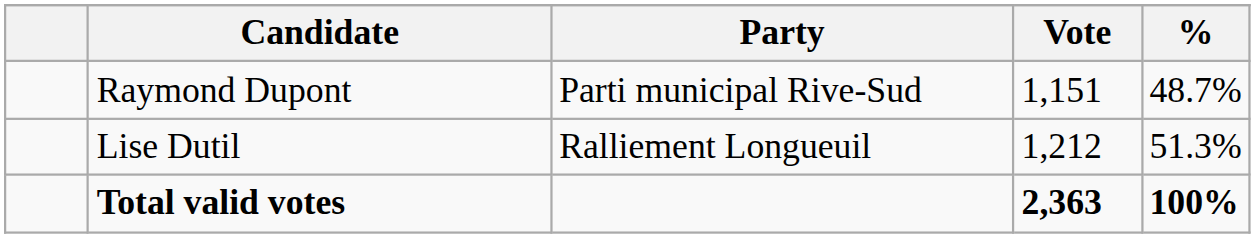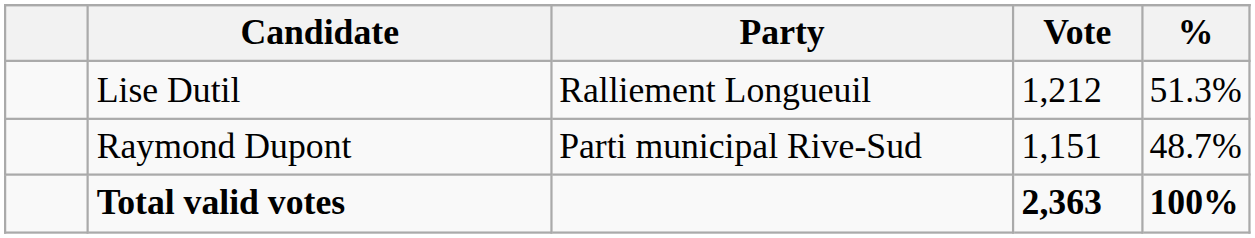rows swapped: Lise Dutil <-> Raymond Dupont
